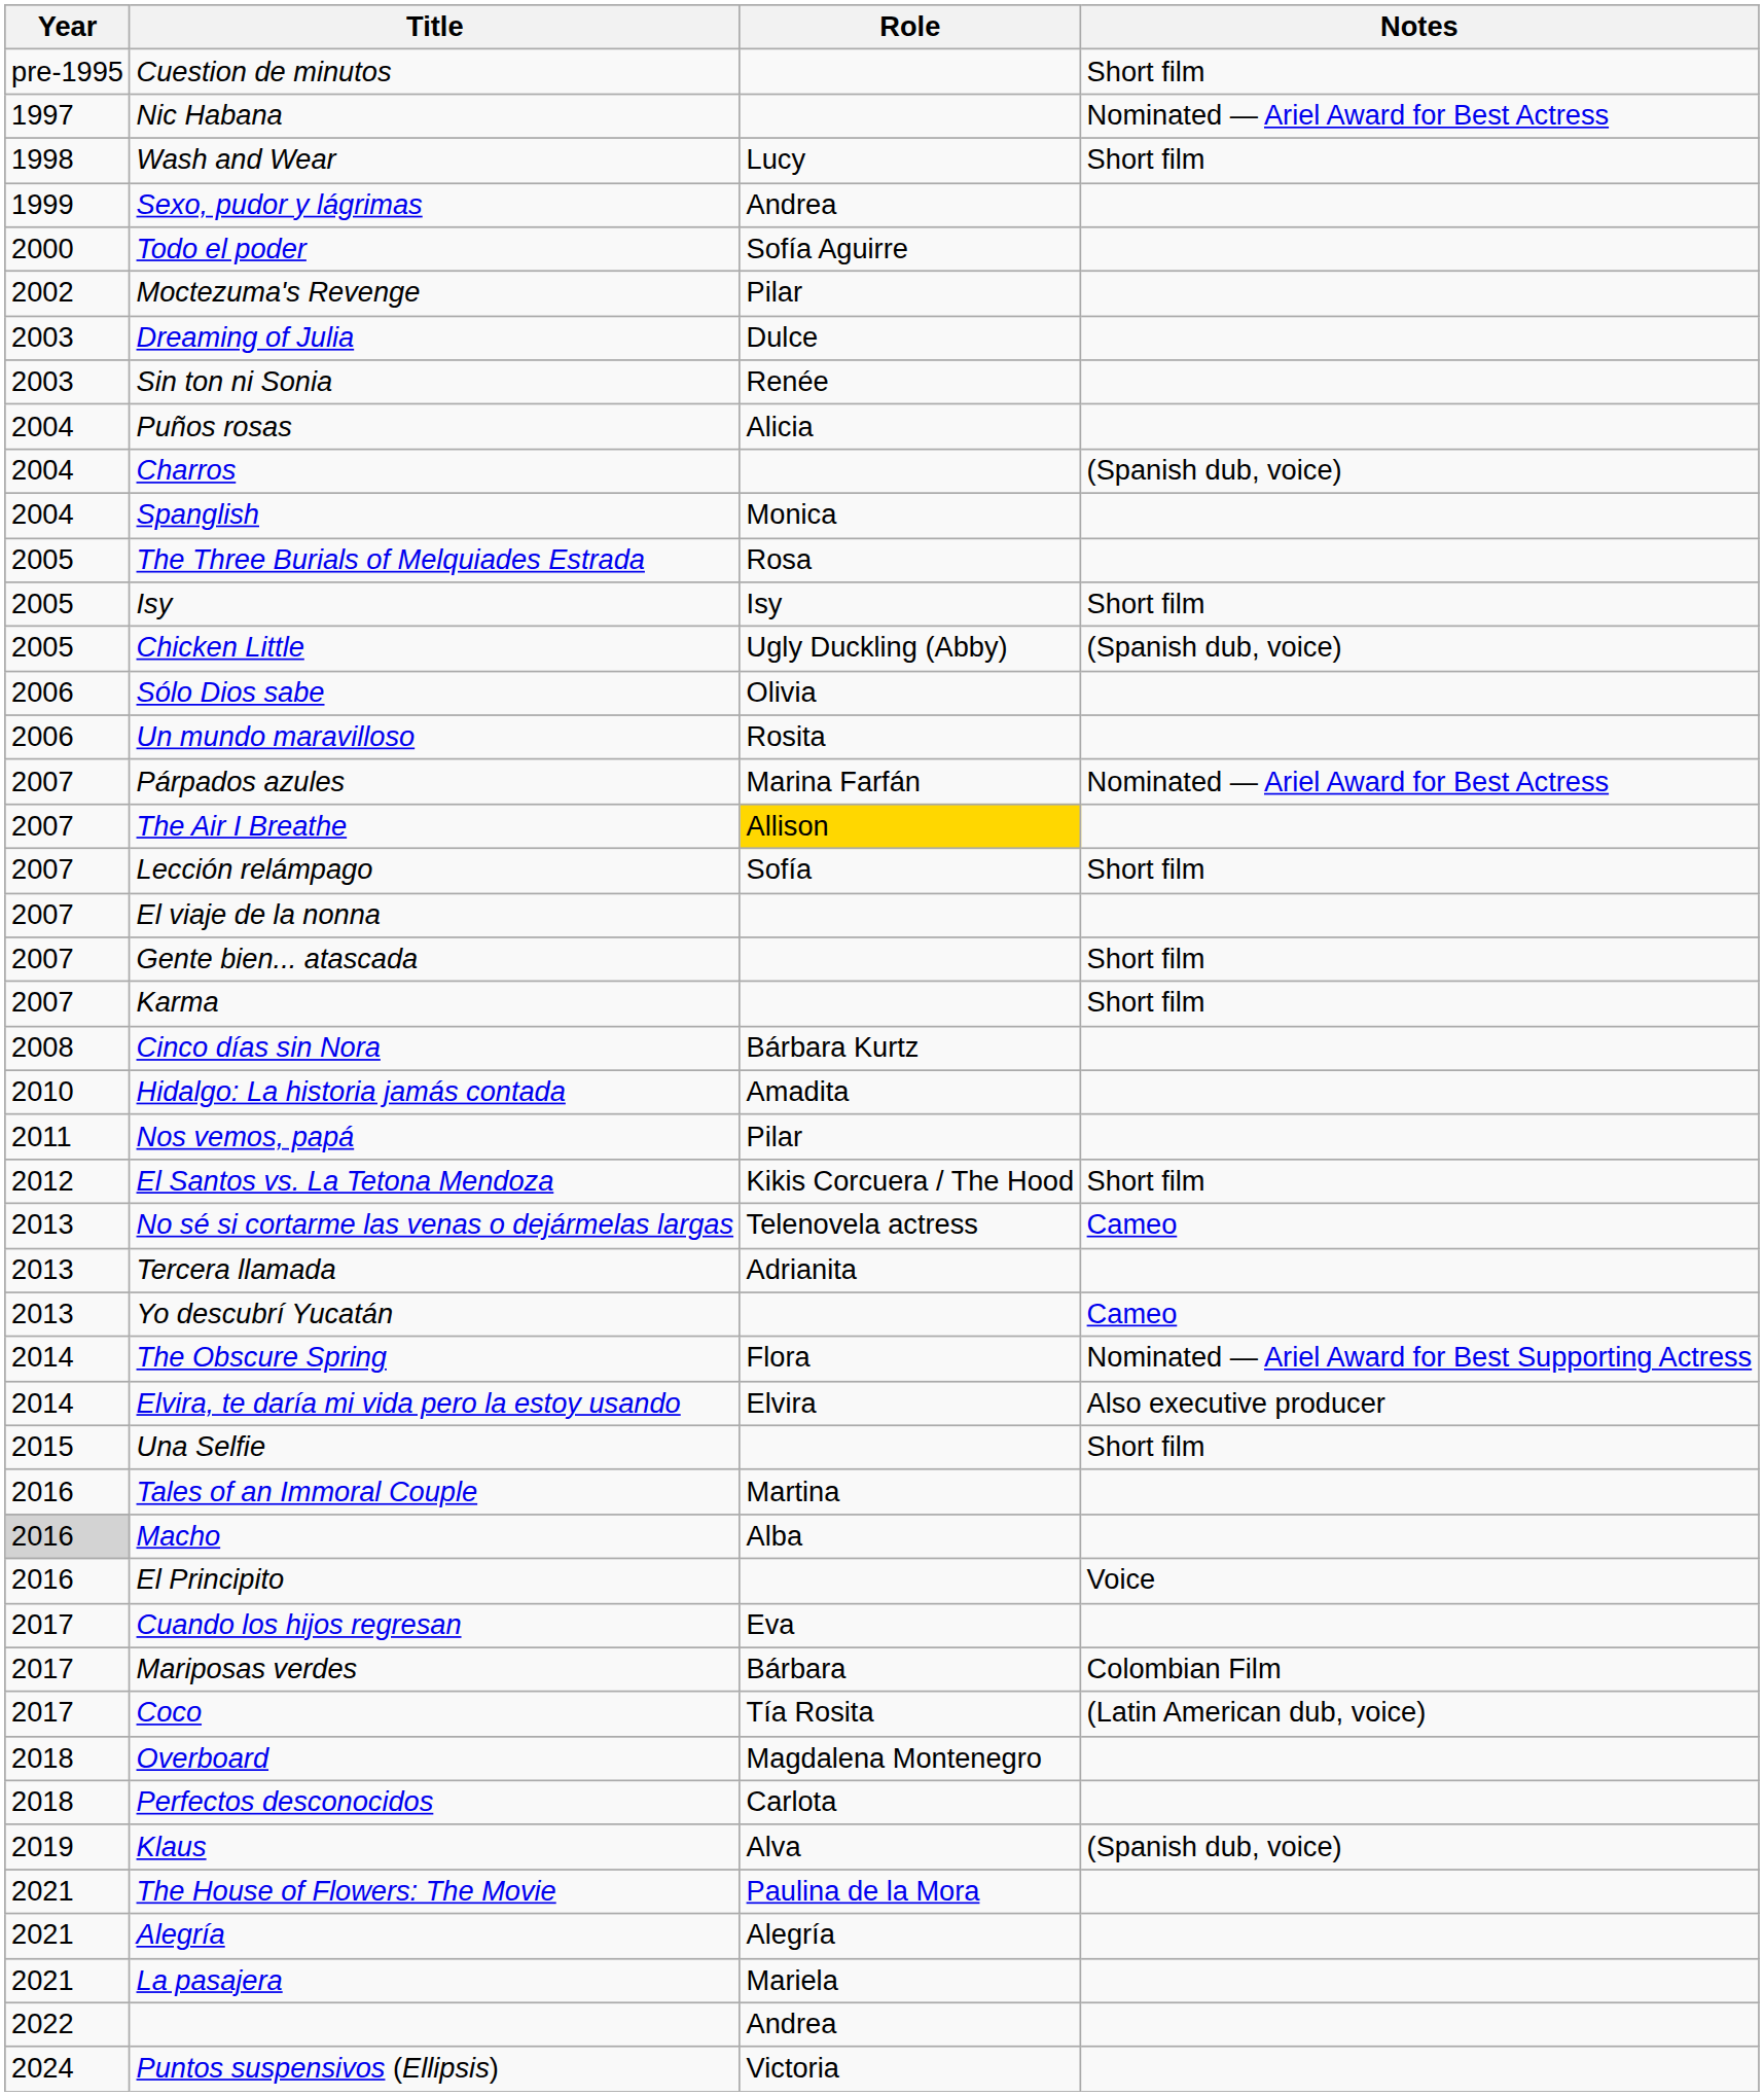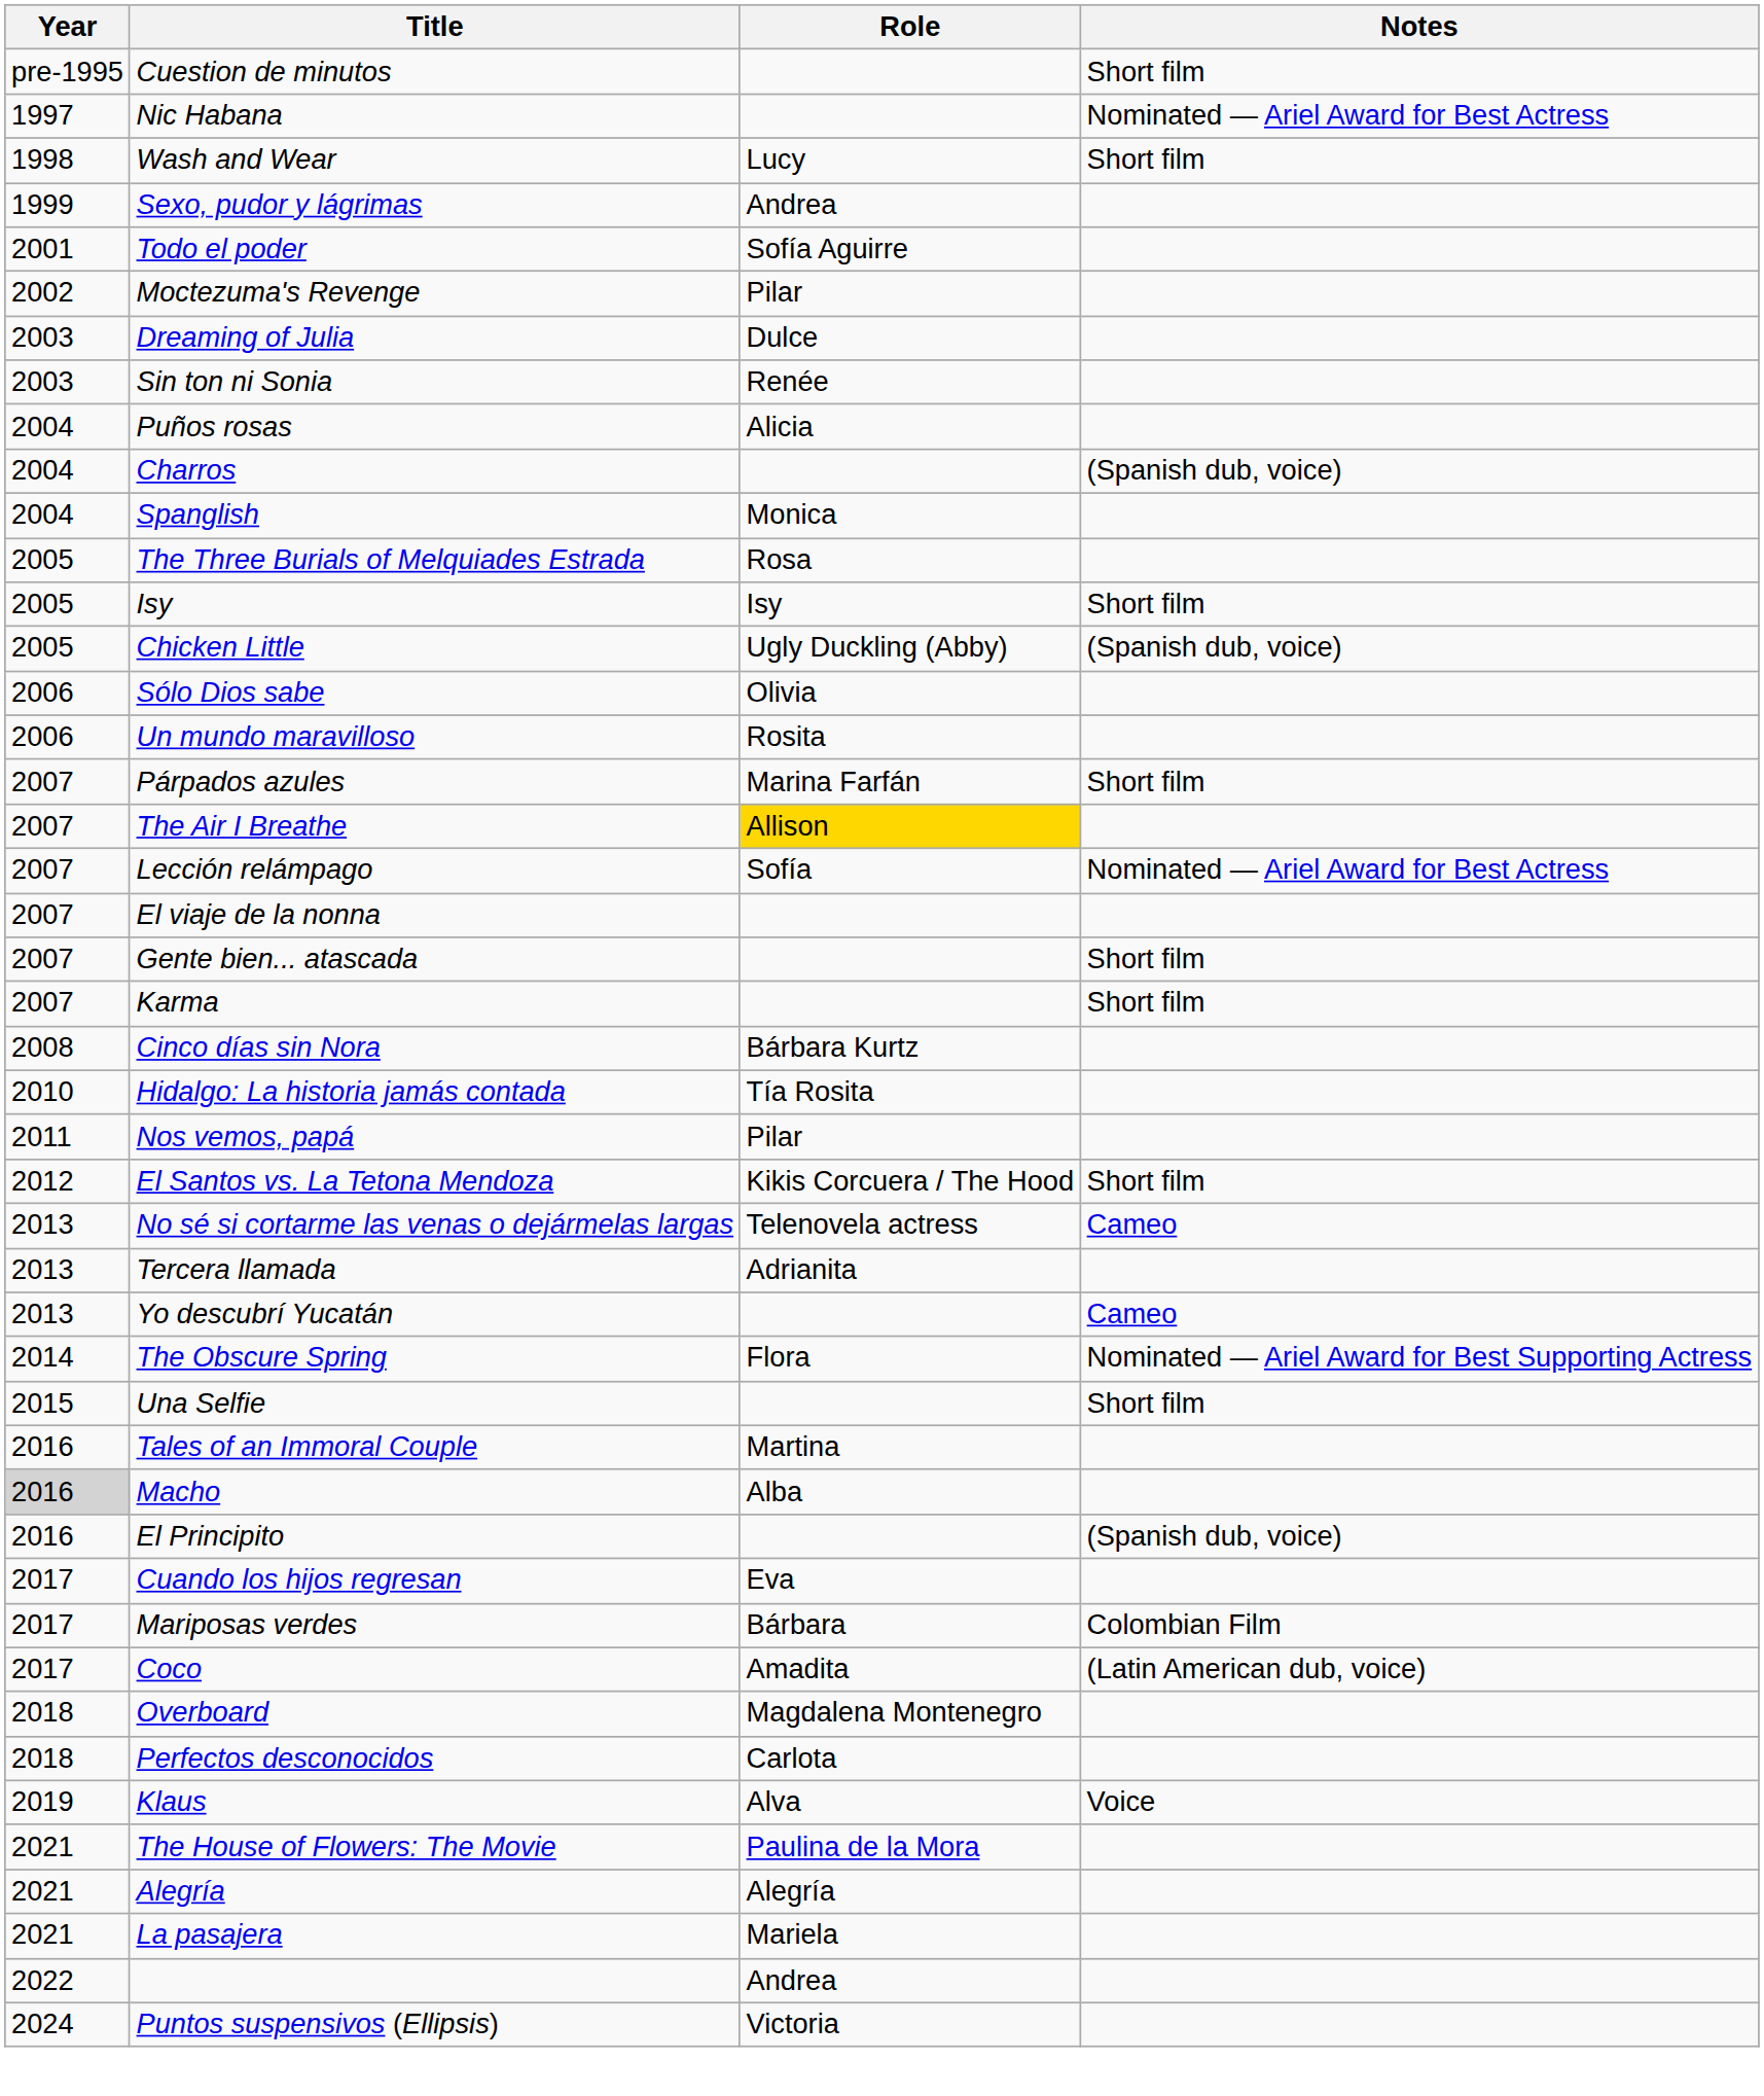Todo el poder | Year: 2000 -> 2001
Párpados azules | Notes: Nominated — Ariel Award for Best Actress -> Short film
Lección relámpago | Notes: Short film -> Nominated — Ariel Award for Best Actress
Hidalgo: La historia jamás contada | Role: Amadita -> Tía Rosita
- row: 2014 | Elvira, te daría mi vida pero la estoy usando | Elvira | Also executive producer
El Principito | Notes: Voice -> (Spanish dub, voice)
Coco | Role: Tía Rosita -> Amadita
Klaus | Notes: (Spanish dub, voice) -> Voice
